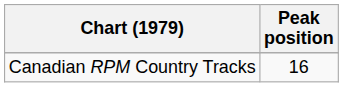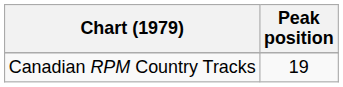Canadian RPM Country Tracks | Peak position: 16 -> 19
